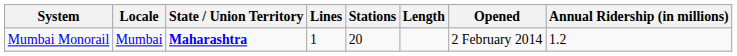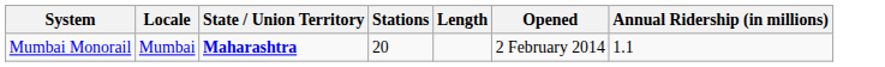- column: Lines | 1
Mumbai Monorail | Annual Ridership (in millions): 1.2 -> 1.1
